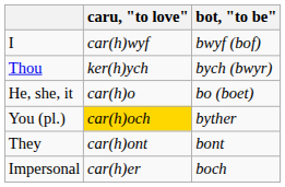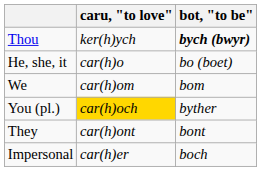- row: I | car(h)wyf | bwyf (bof)
Thou | bot, "to be": normal -> bold
+ row: We | car(h)om | bom
